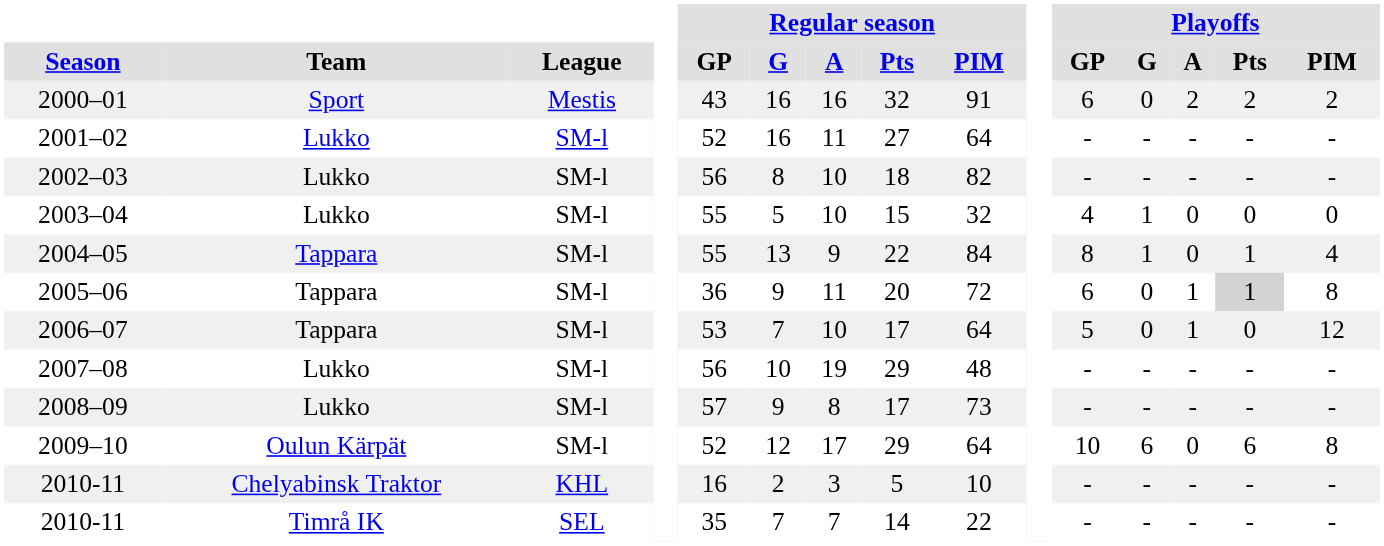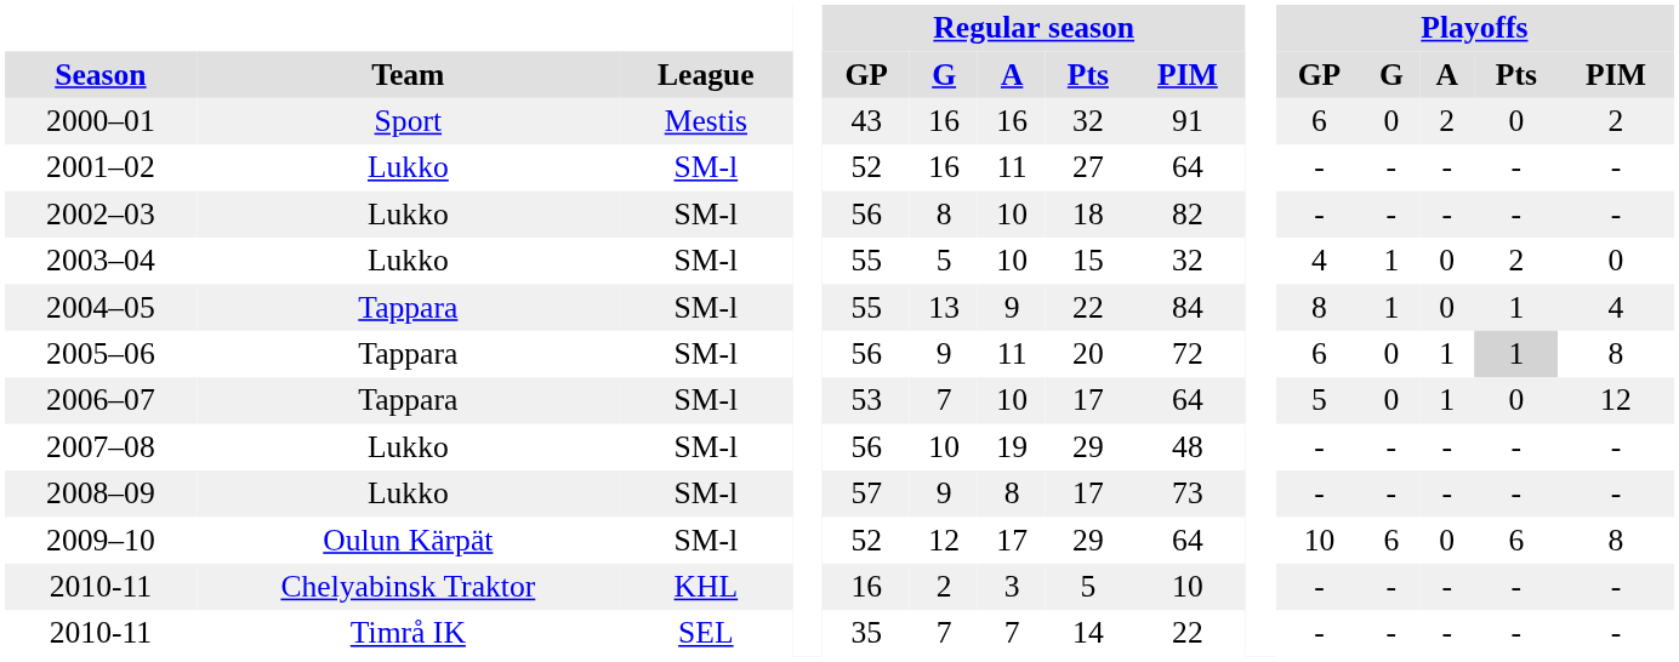2000–01 | Playoffs / Pts: 2 -> 0
2003–04 | Playoffs / Pts: 0 -> 2
2005–06 | Regular season / GP: 36 -> 56
